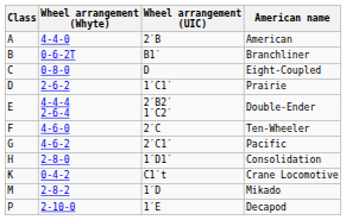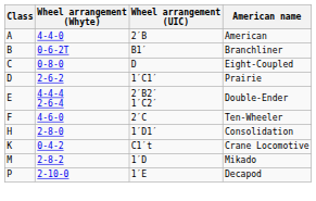- row: G | 4-6-2 | 2′C1′ | Pacific
